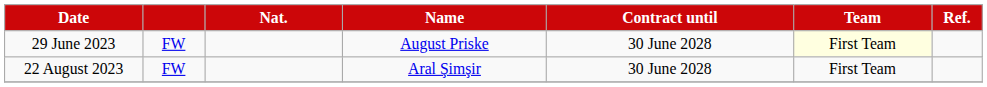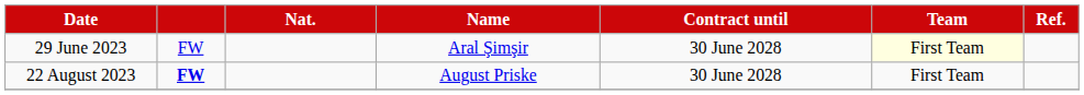29 June 2023 | Name: August Priske -> Aral Şimşir
22 August 2023 | column 2: normal -> bold
22 August 2023 | Name: Aral Şimşir -> August Priske
